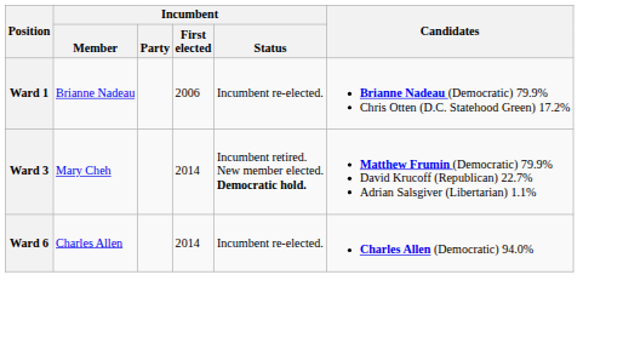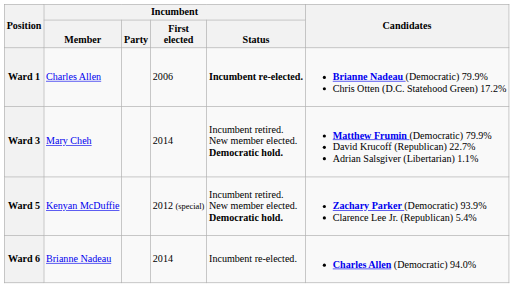Ward 1 | Incumbent / Member: Brianne Nadeau -> Charles Allen
Ward 1 | Incumbent / Status: normal -> bold
+ row: Ward 5 | Kenyan McDuffie | 2012 (special) | Incumbent retired. New member elected. Democratic hold. | Zachary Parker (Democratic) 93.9% Clarence Lee Jr. (Republican) 5.4%
Ward 6 | Incumbent / Member: Charles Allen -> Brianne Nadeau
